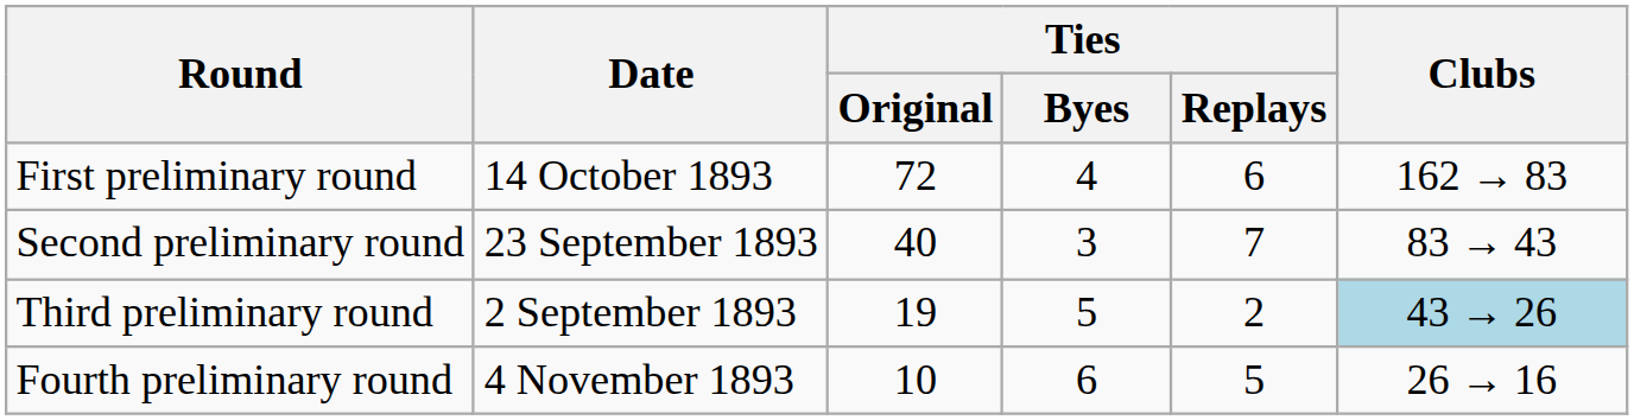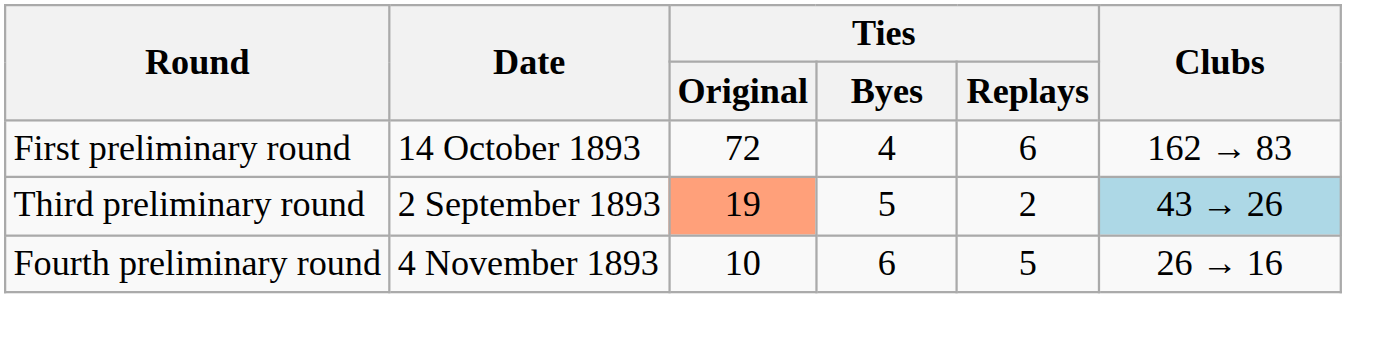- row: Second preliminary round | 23 September 1893 | 40 | 3 | 7 | 83 → 43
Third preliminary round | Ties / Original: no background -> lightsalmon background
